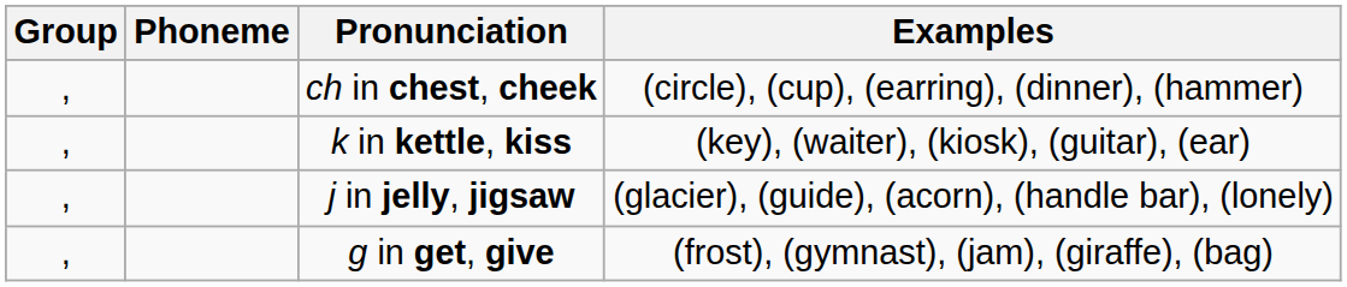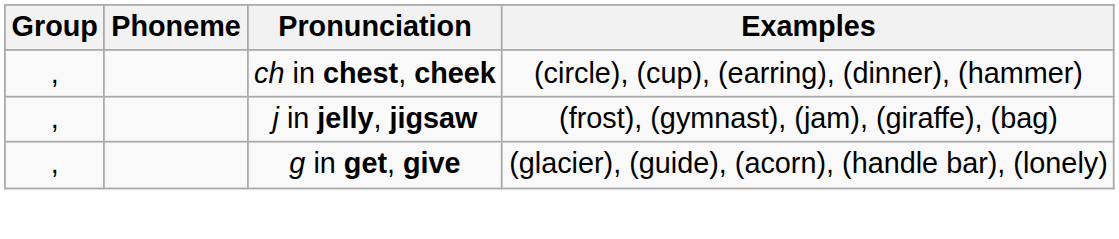- row: , | k in kettle, kiss | (key), (waiter), (kiosk), (guitar), (ear)
j in jelly, jigsaw | Examples: (glacier), (guide), (acorn), (handle bar), (lonely) -> (frost), (gymnast), (jam), (giraffe), (bag)
g in get, give | Examples: (frost), (gymnast), (jam), (giraffe), (bag) -> (glacier), (guide), (acorn), (handle bar), (lonely)
